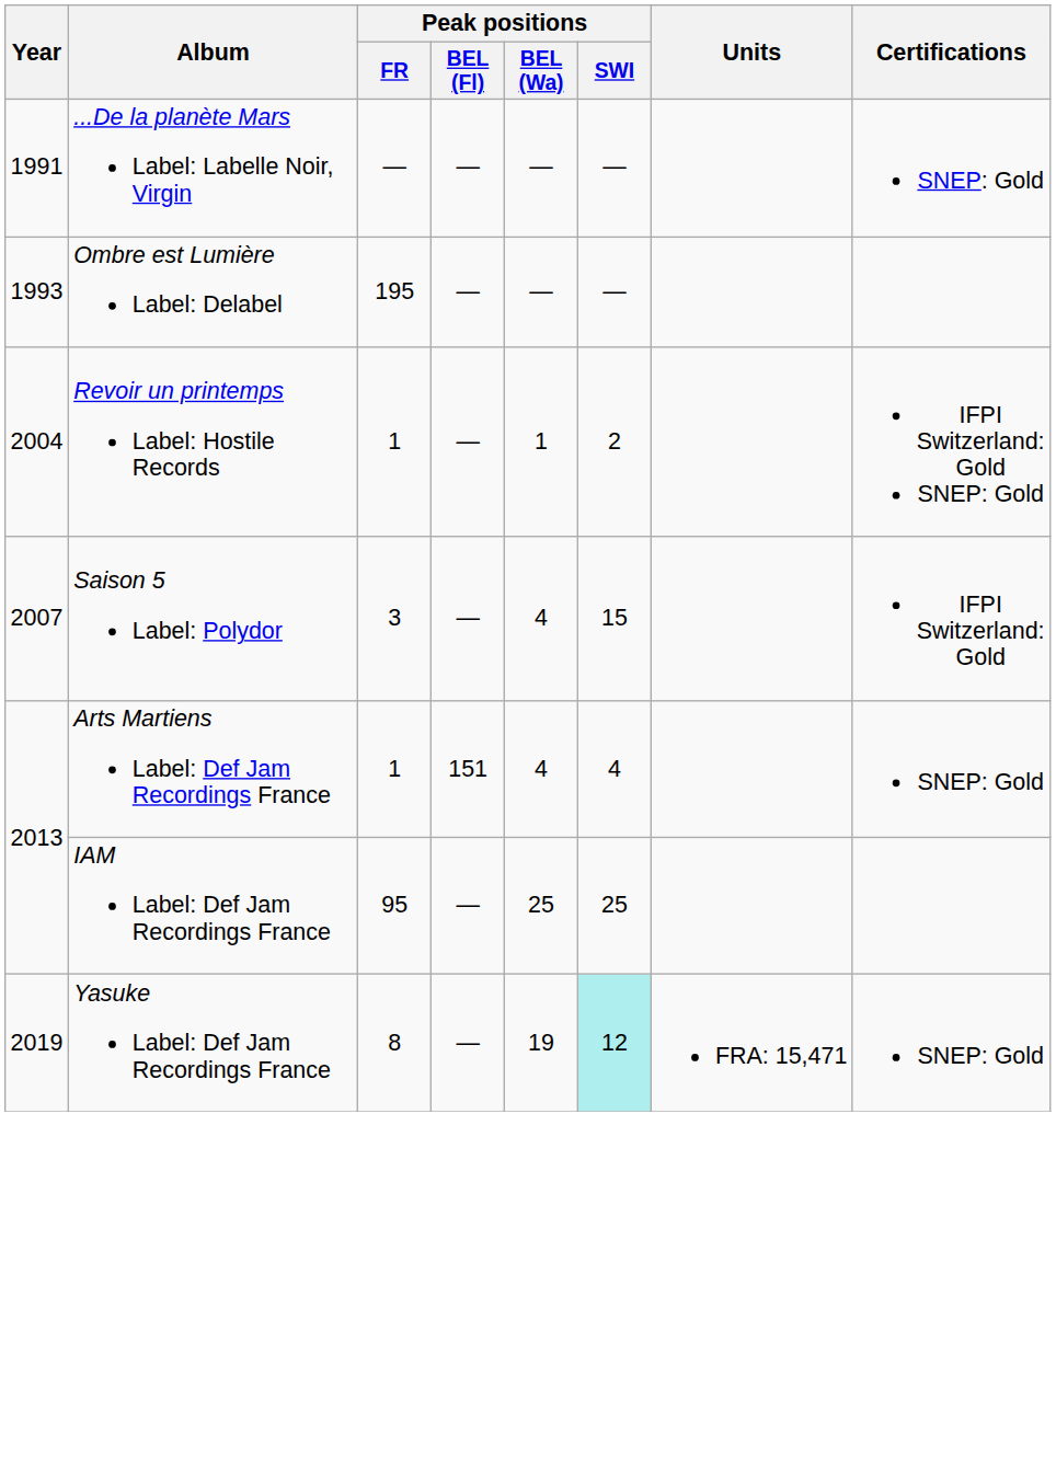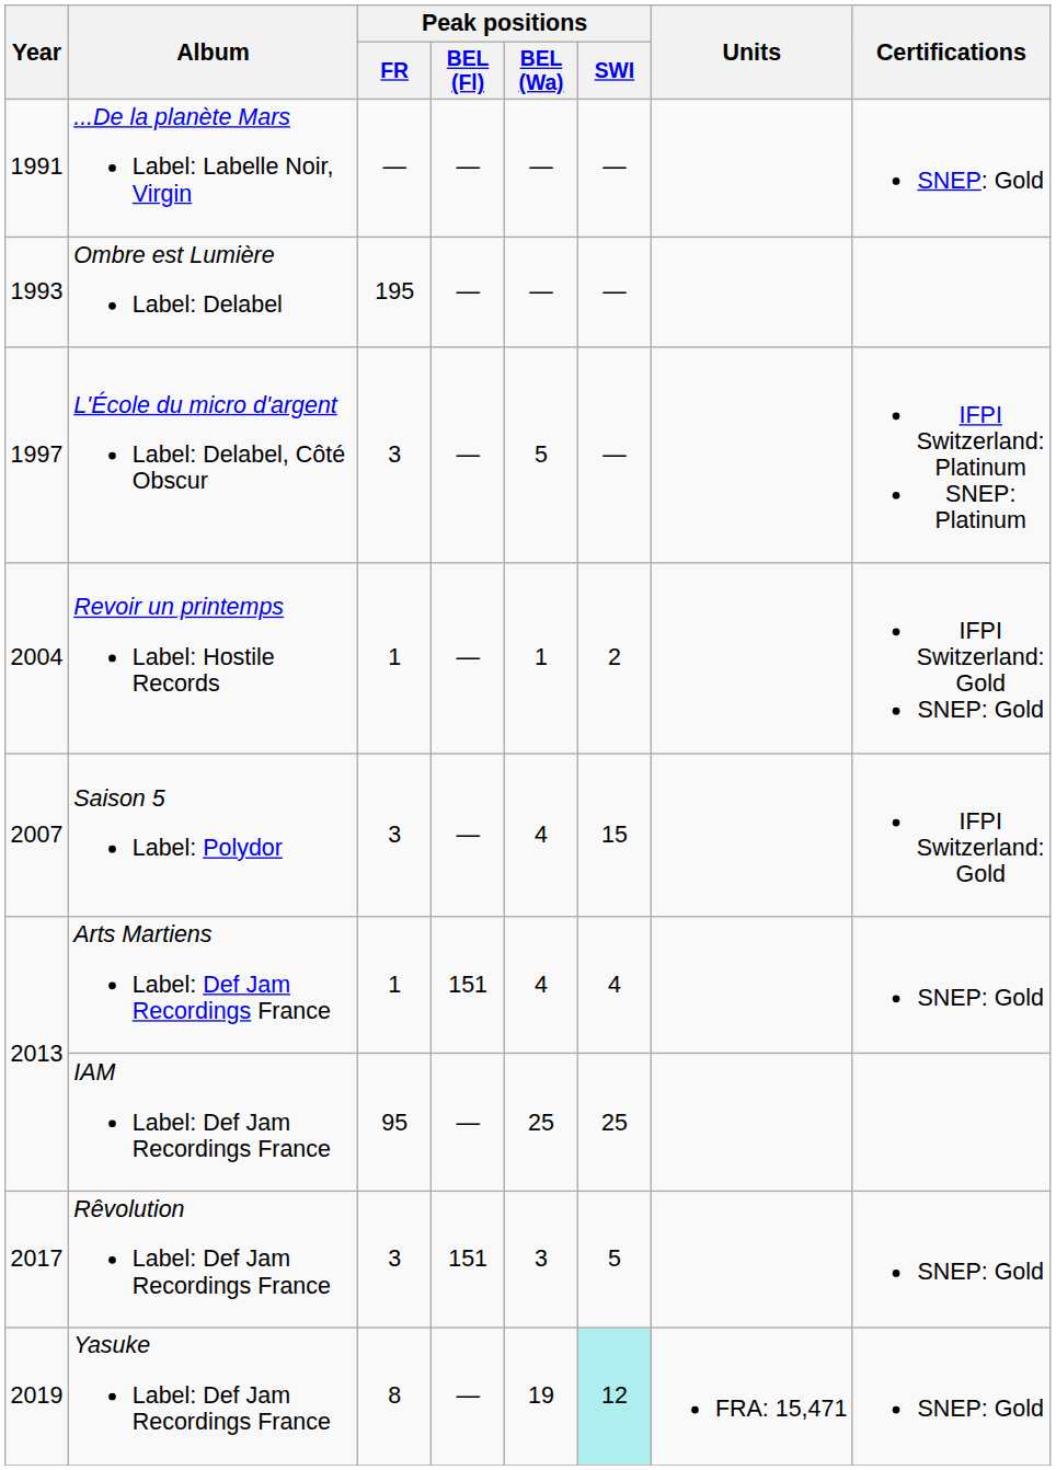+ row: 1997 | L'École du micro d'argent Label: Delabel, Côté Obscur | 3 | — | 5 | — | IFPI Switzerland: Platinum SNEP: Platinum
+ row: 2017 | Rêvolution Label: Def Jam Recordings France | 3 | 151 | 3 | 5 | SNEP: Gold
